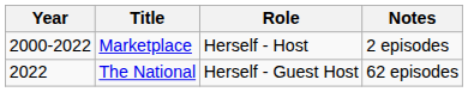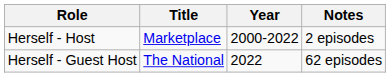columns swapped: Year <-> Role
